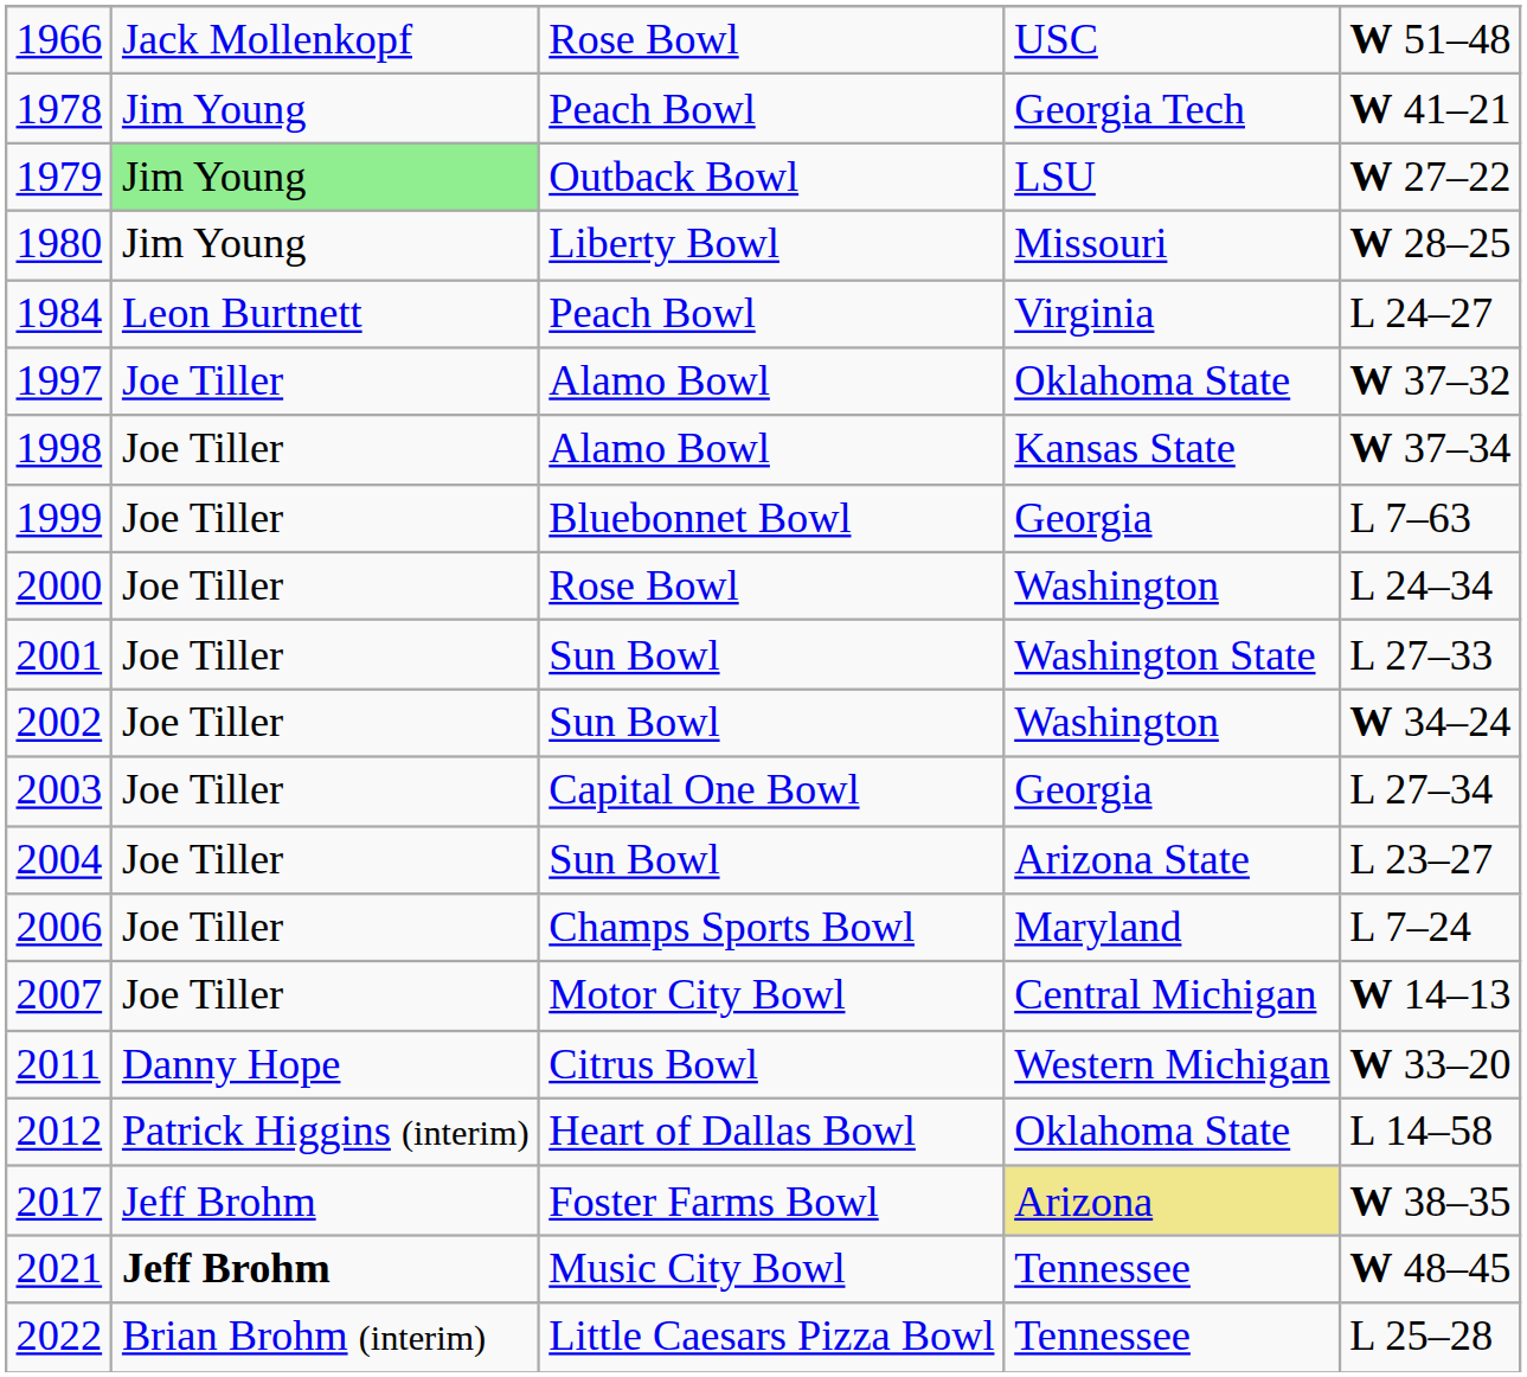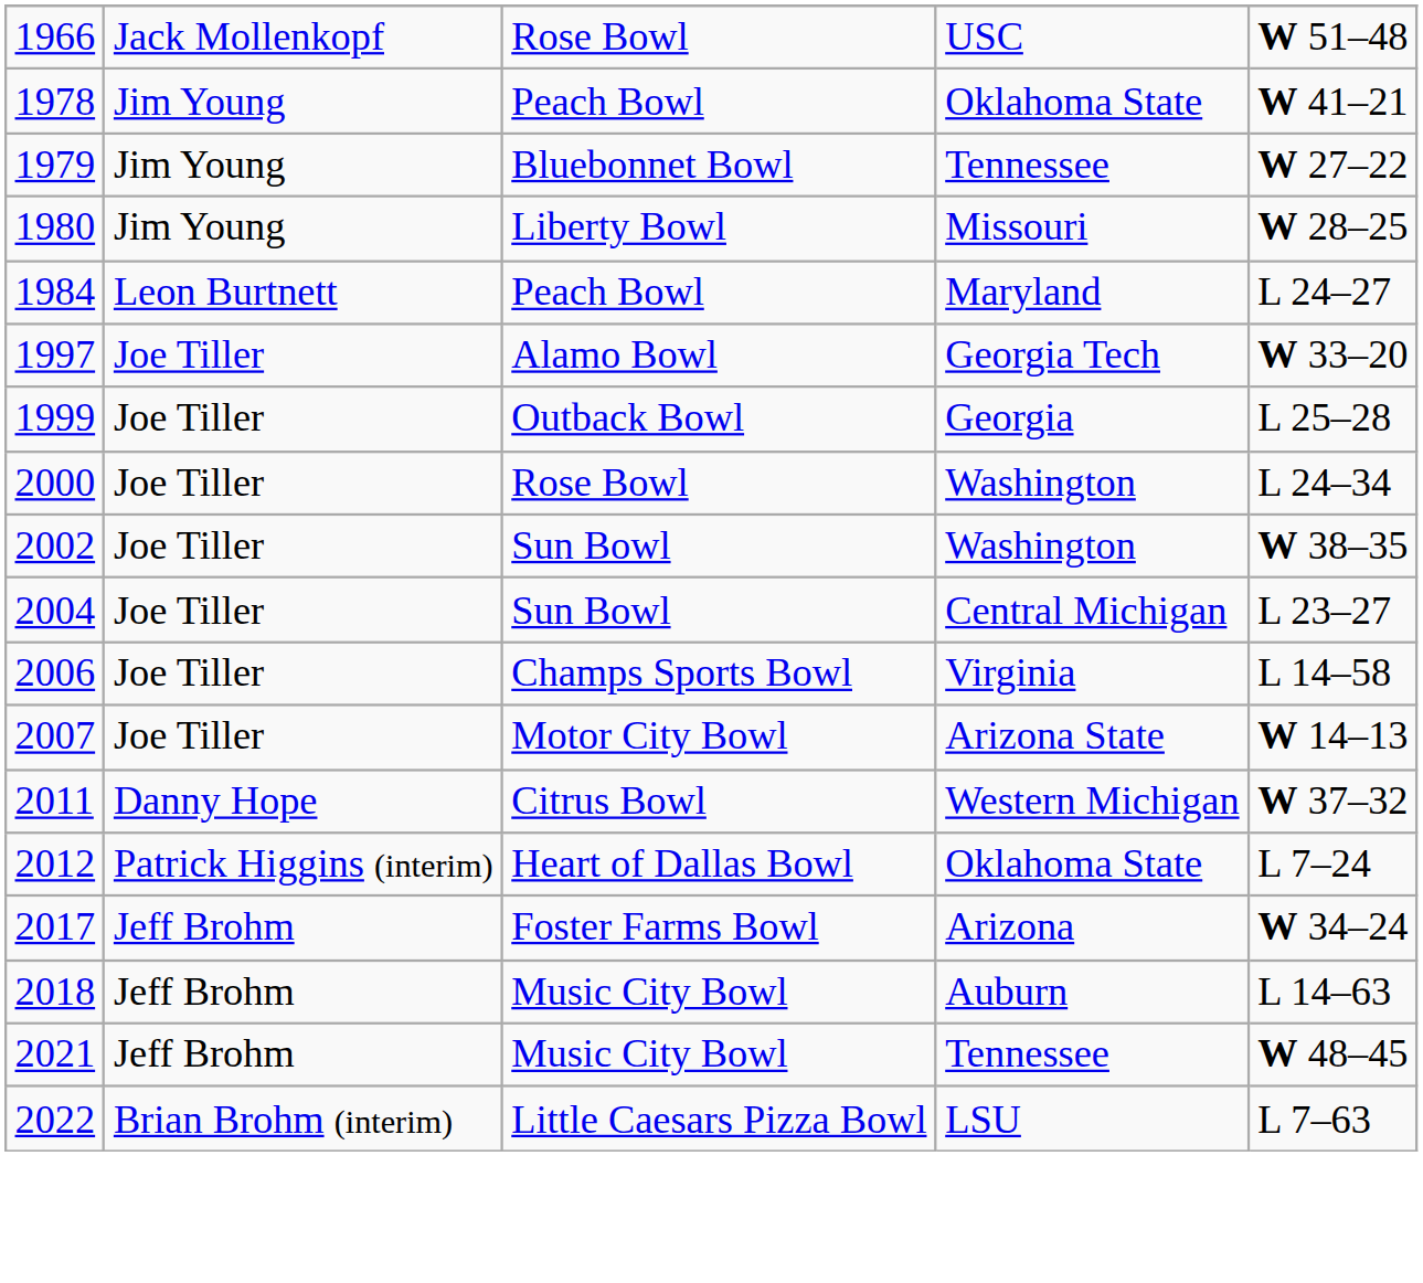1978 | column 4: Georgia Tech -> Oklahoma State
1979 | column 2: lightgreen background -> no background
1979 | column 3: Outback Bowl -> Bluebonnet Bowl
1979 | column 4: LSU -> Tennessee
1984 | column 4: Virginia -> Maryland
1997 | column 4: Oklahoma State -> Georgia Tech
1997 | column 5: W 37–32 -> W 33–20
- row: 1998 | Joe Tiller | Alamo Bowl | Kansas State | W 37–34
1999 | column 3: Bluebonnet Bowl -> Outback Bowl
1999 | column 5: L 7–63 -> L 25–28
- row: 2001 | Joe Tiller | Sun Bowl | Washington State | L 27–33
2002 | column 5: W 34–24 -> W 38–35
- row: 2003 | Joe Tiller | Capital One Bowl | Georgia | L 27–34
2004 | column 4: Arizona State -> Central Michigan
2006 | column 4: Maryland -> Virginia
2006 | column 5: L 7–24 -> L 14–58
2007 | column 4: Central Michigan -> Arizona State
2011 | column 5: W 33–20 -> W 37–32
2012 | column 5: L 14–58 -> L 7–24
2017 | column 4: khaki background -> no background
2017 | column 5: W 38–35 -> W 34–24
+ row: 2018 | Jeff Brohm | Music City Bowl | Auburn | L 14–63
2021 | column 2: bold -> normal
2022 | column 4: Tennessee -> LSU
2022 | column 5: L 25–28 -> L 7–63
